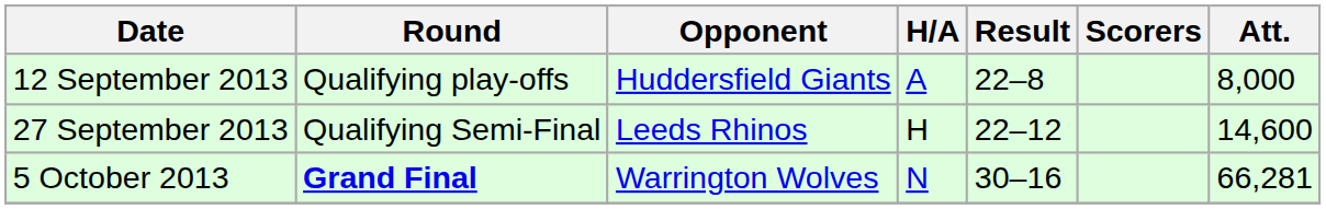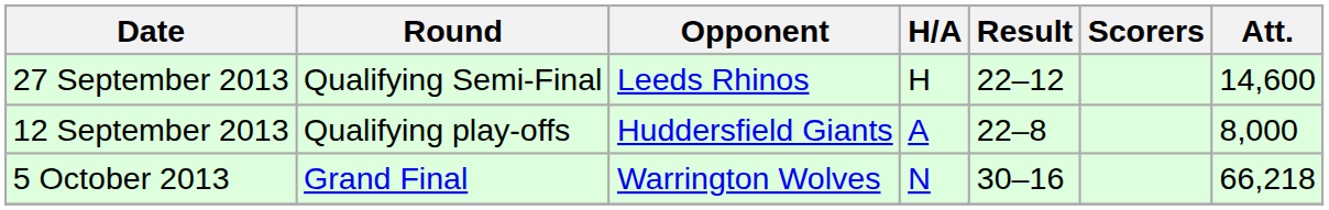rows swapped: 12 September 2013 <-> 27 September 2013
5 October 2013 | Round: bold -> normal
5 October 2013 | Att.: 66,281 -> 66,218
